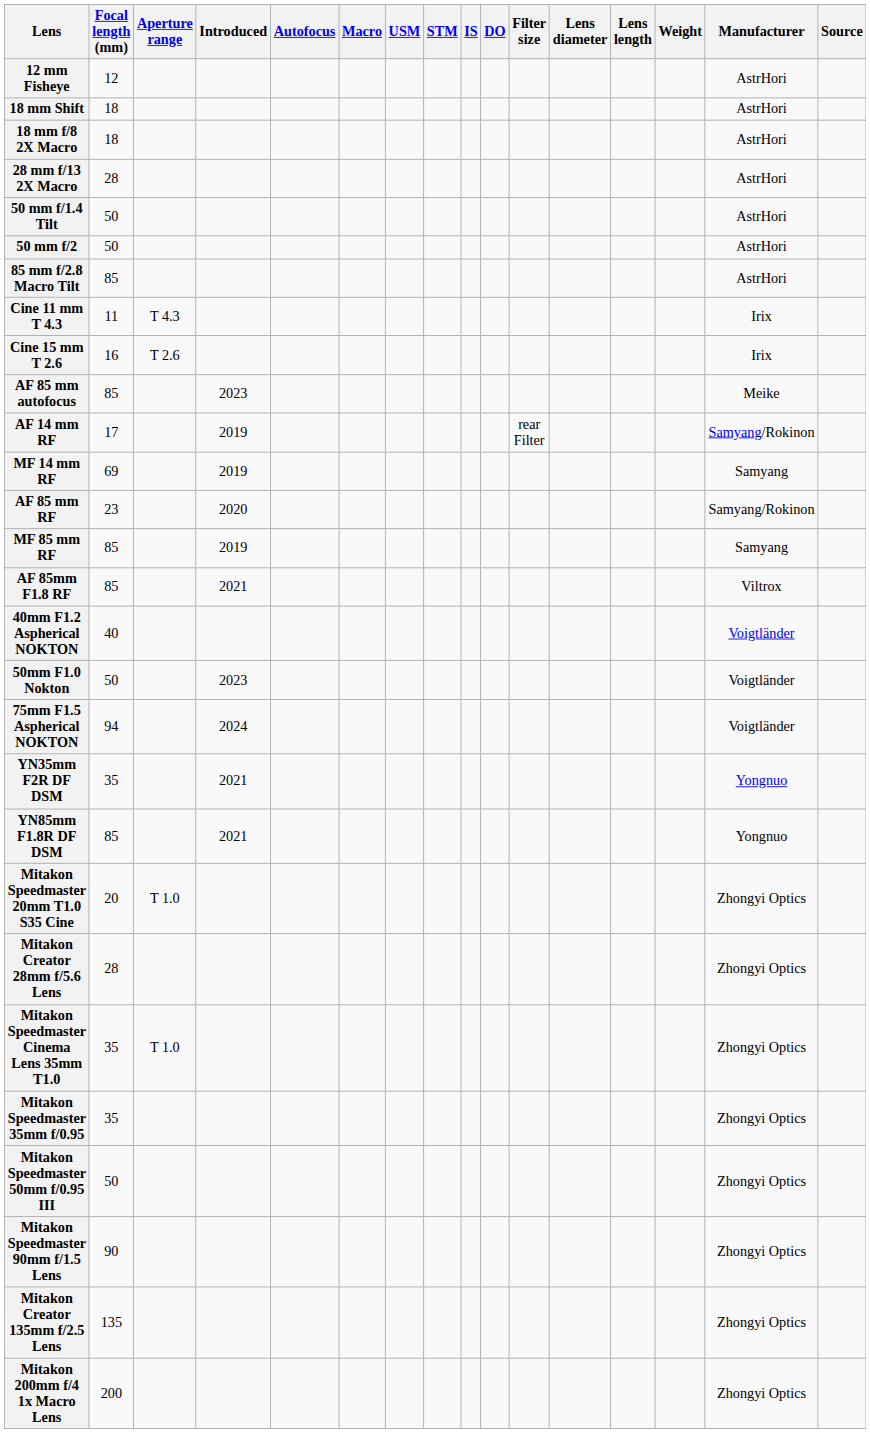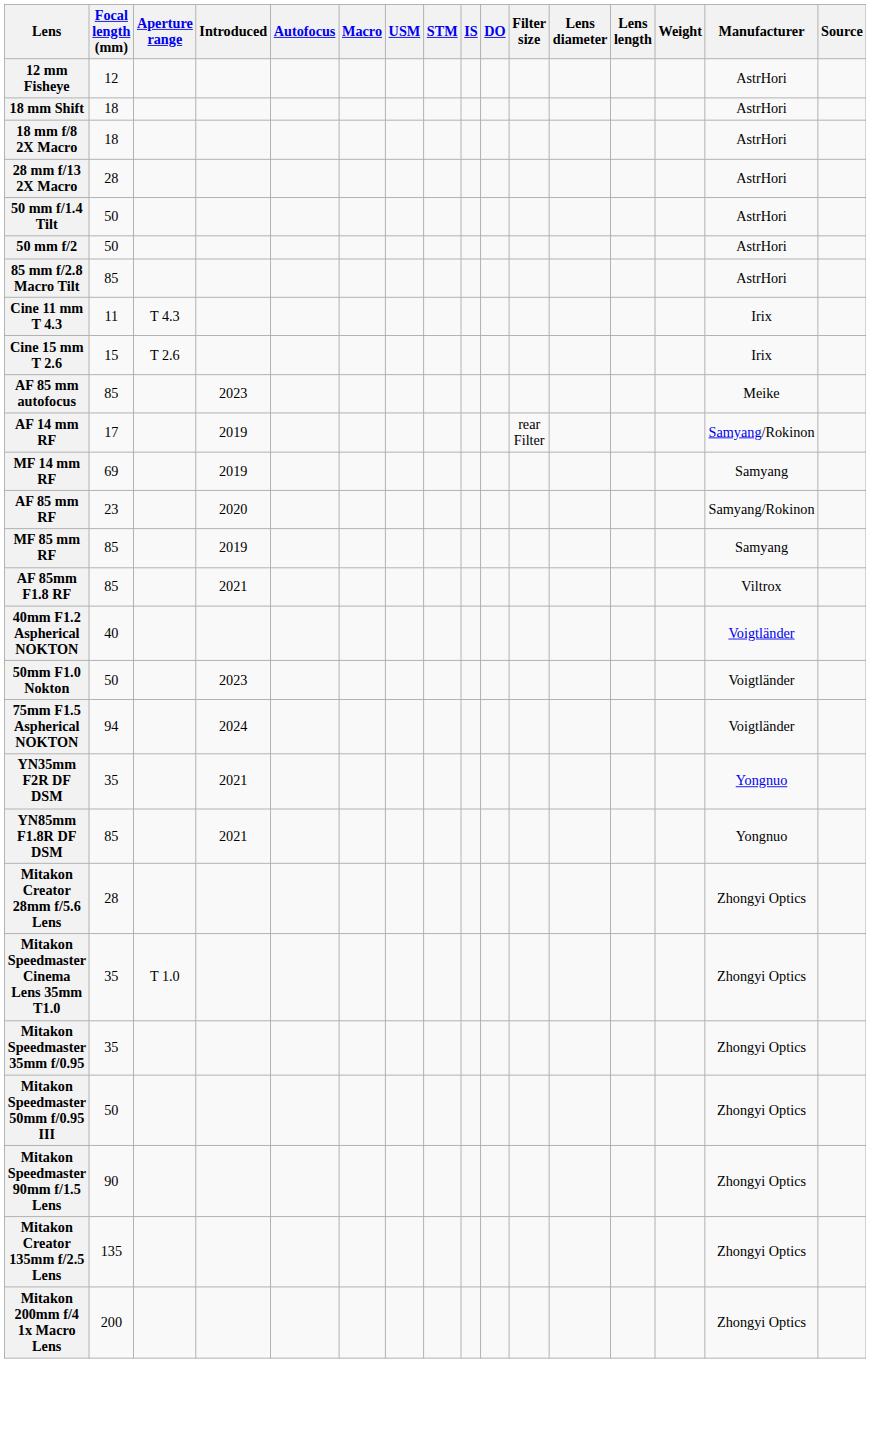Cine 15 mm T 2.6 | Focal length (mm): 16 -> 15
- row: Mitakon Speedmaster 20mm T1.0 S35 Cine | 20 | T 1.0 | Zhongyi Optics
